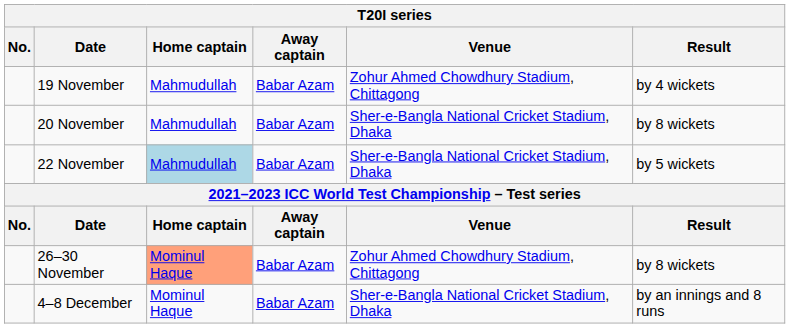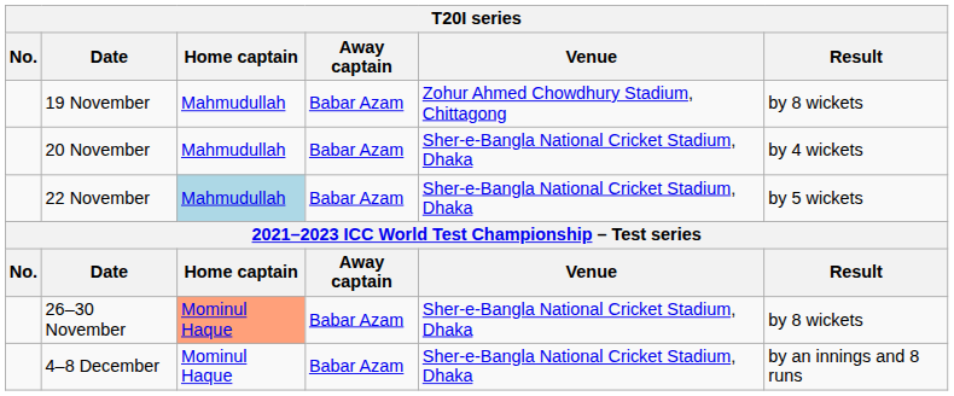19 November | Result: by 4 wickets -> by 8 wickets
20 November | Result: by 8 wickets -> by 4 wickets
26–30 November | Venue: Zohur Ahmed Chowdhury Stadium, Chittagong -> Sher-e-Bangla National Cricket Stadium, Dhaka
